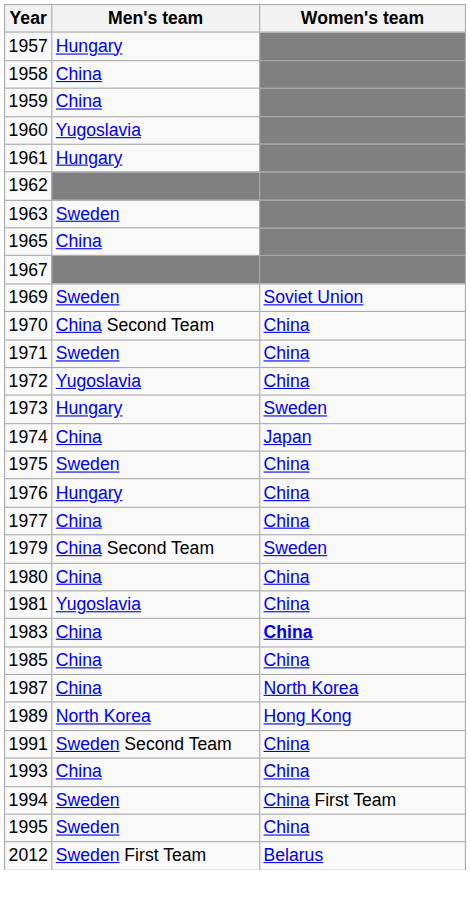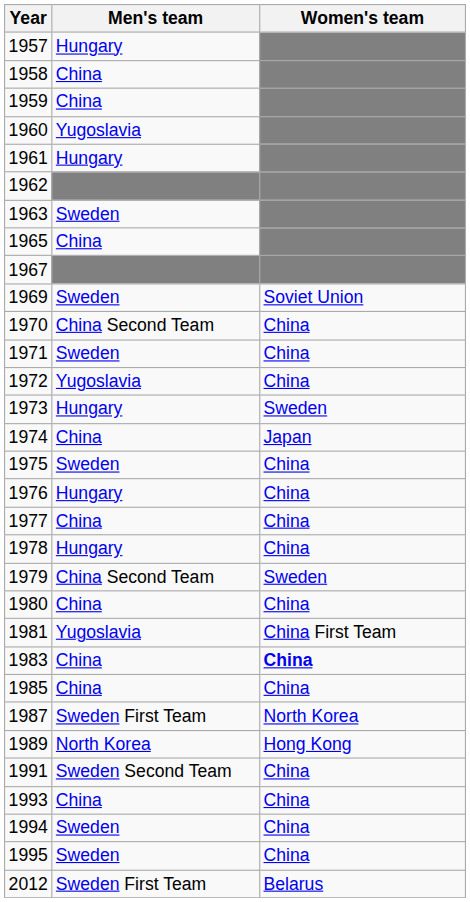+ row: 1978 | Hungary | China
1981 | Women's team: China -> China First Team
1987 | Men's team: China -> Sweden First Team
1994 | Women's team: China First Team -> China
